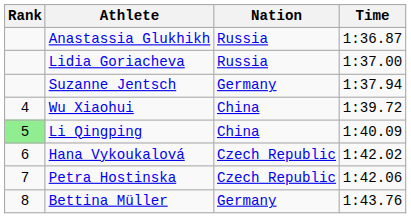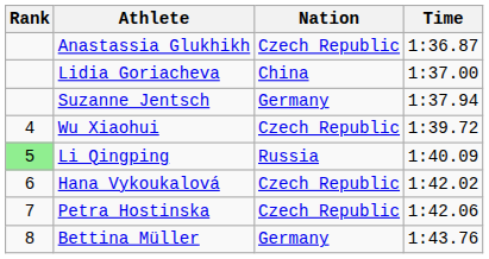Anastassia Glukhikh | Nation: Russia -> Czech Republic
Lidia Goriacheva | Nation: Russia -> China
Wu Xiaohui | Nation: China -> Czech Republic
Li Qingping | Nation: China -> Russia
